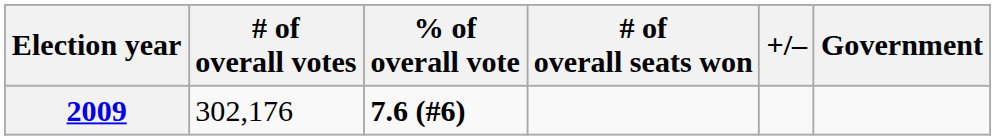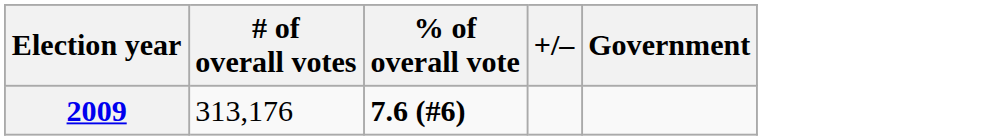- column: # of overall seats won
2009 | # of overall votes: 302,176 -> 313,176
